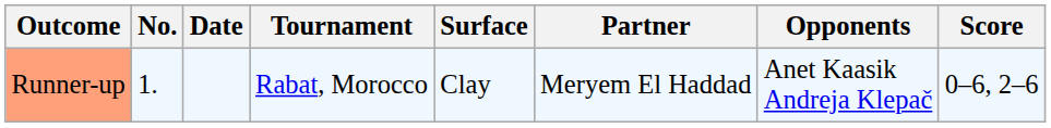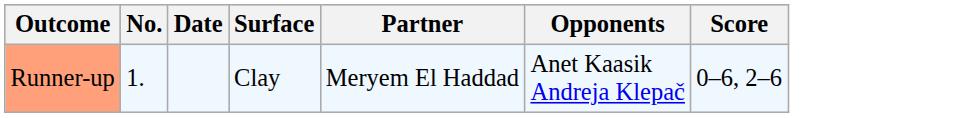- column: Tournament | Rabat, Morocco
